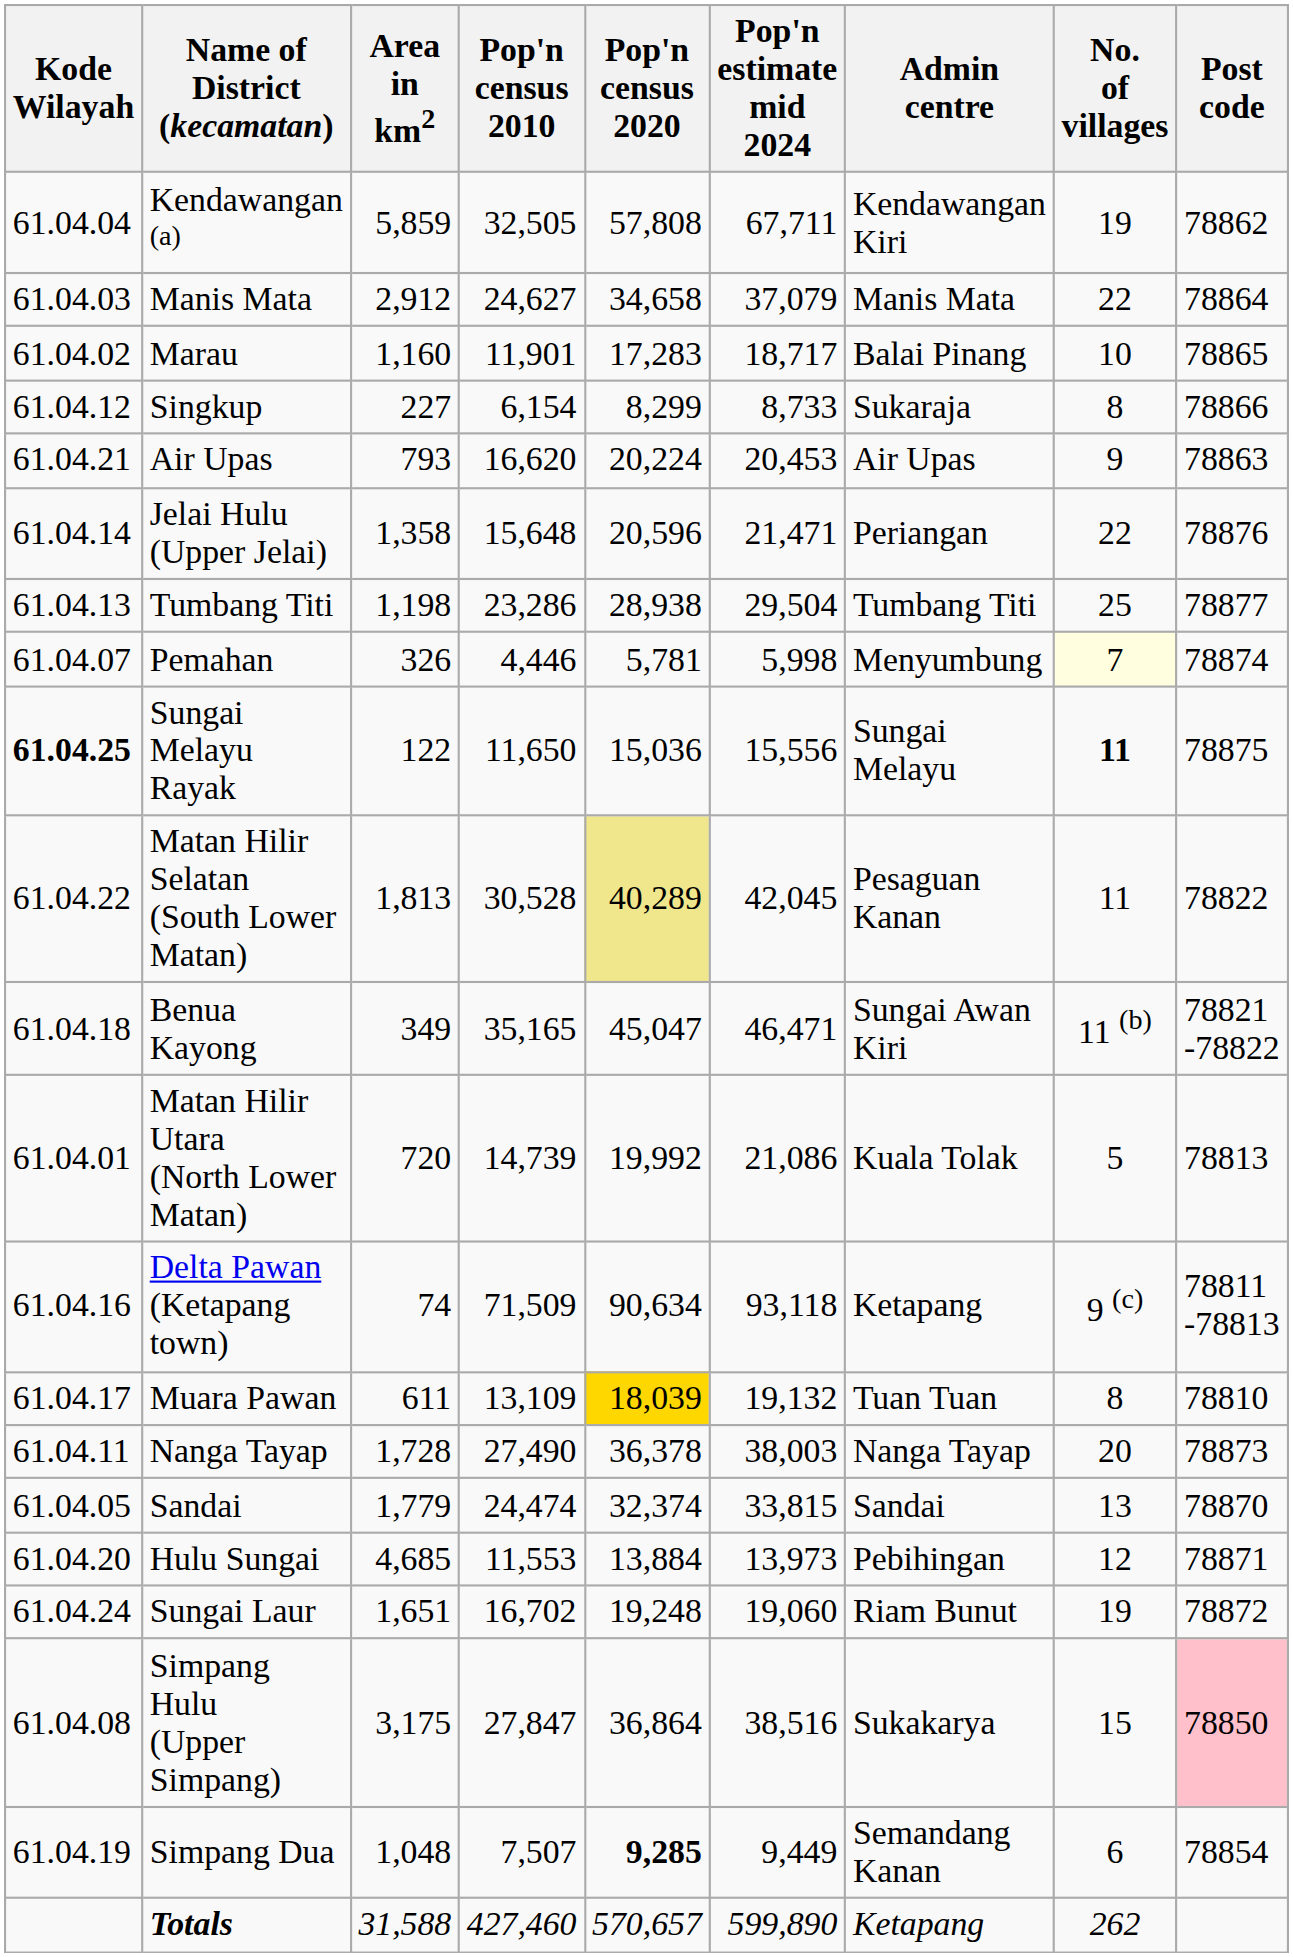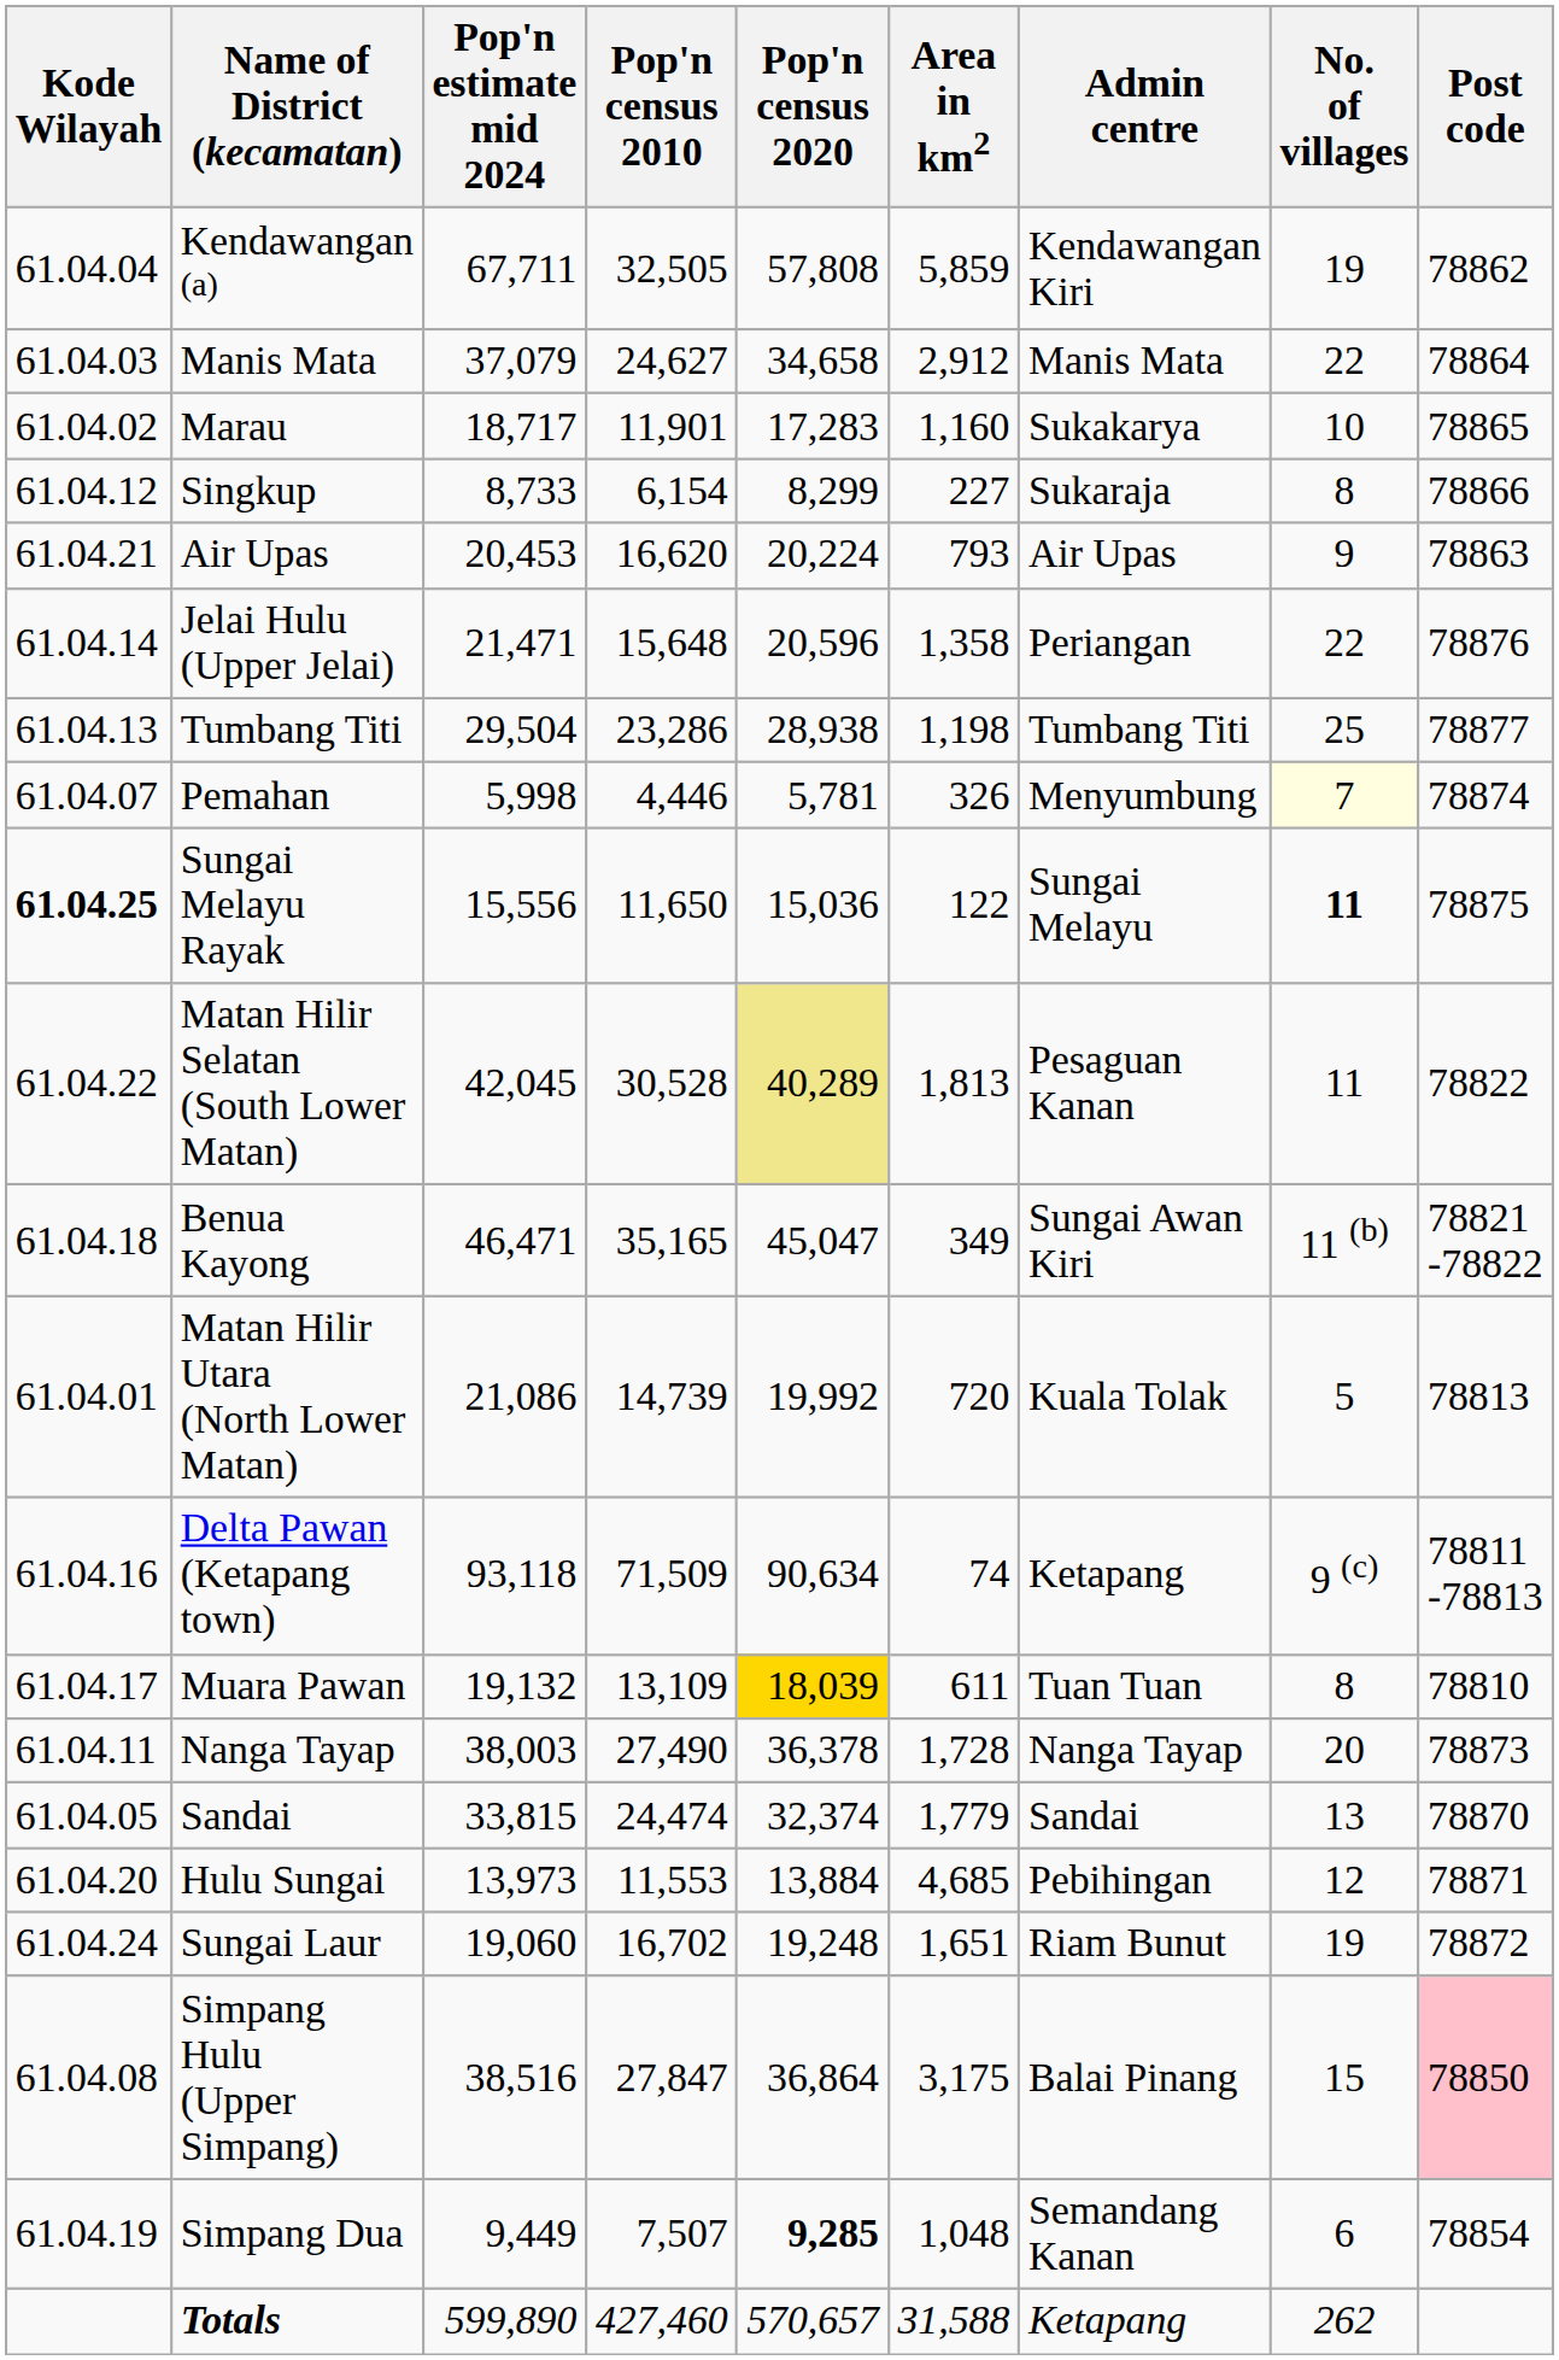columns swapped: Area in km2 <-> Pop'n estimate mid 2024
Marau | Admin centre: Balai Pinang -> Sukakarya
Simpang Hulu (Upper Simpang) | Admin centre: Sukakarya -> Balai Pinang
